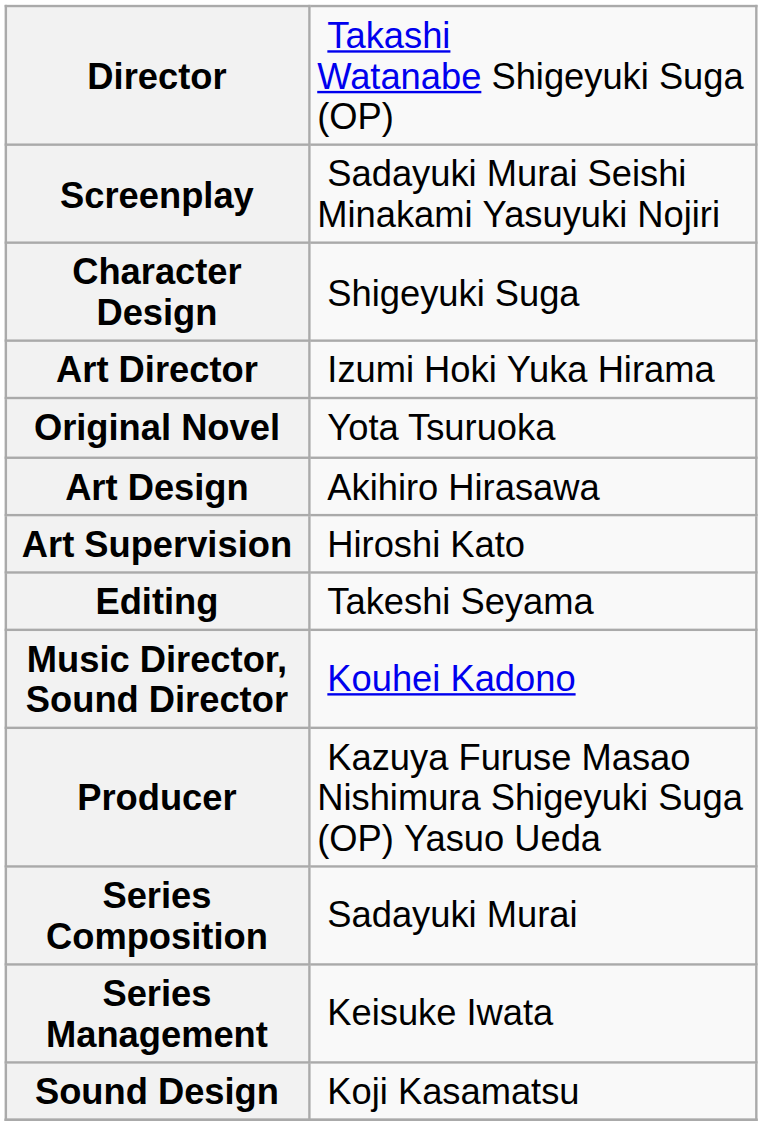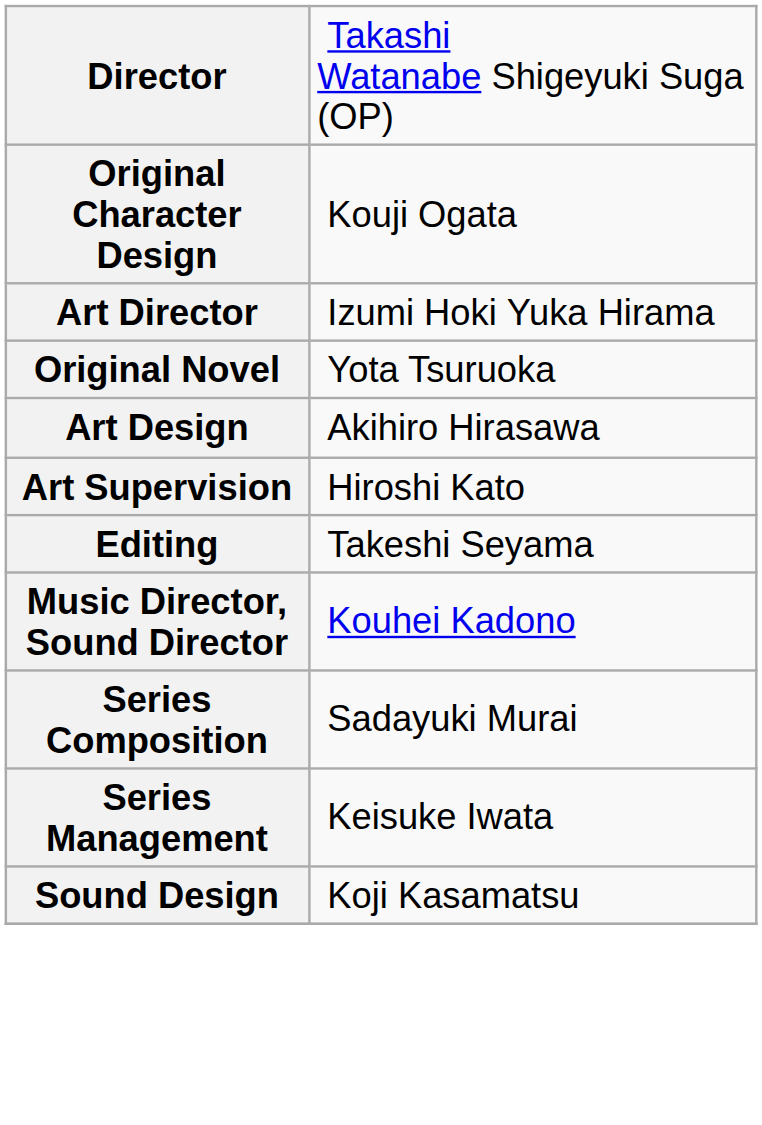- row: Screenplay | Sadayuki Murai Seishi Minakami Yasuyuki Nojiri
+ row: Original Character Design | Kouji Ogata
- row: Character Design | Shigeyuki Suga
- row: Producer | Kazuya Furuse Masao Nishimura Shigeyuki Suga (OP) Yasuo Ueda
